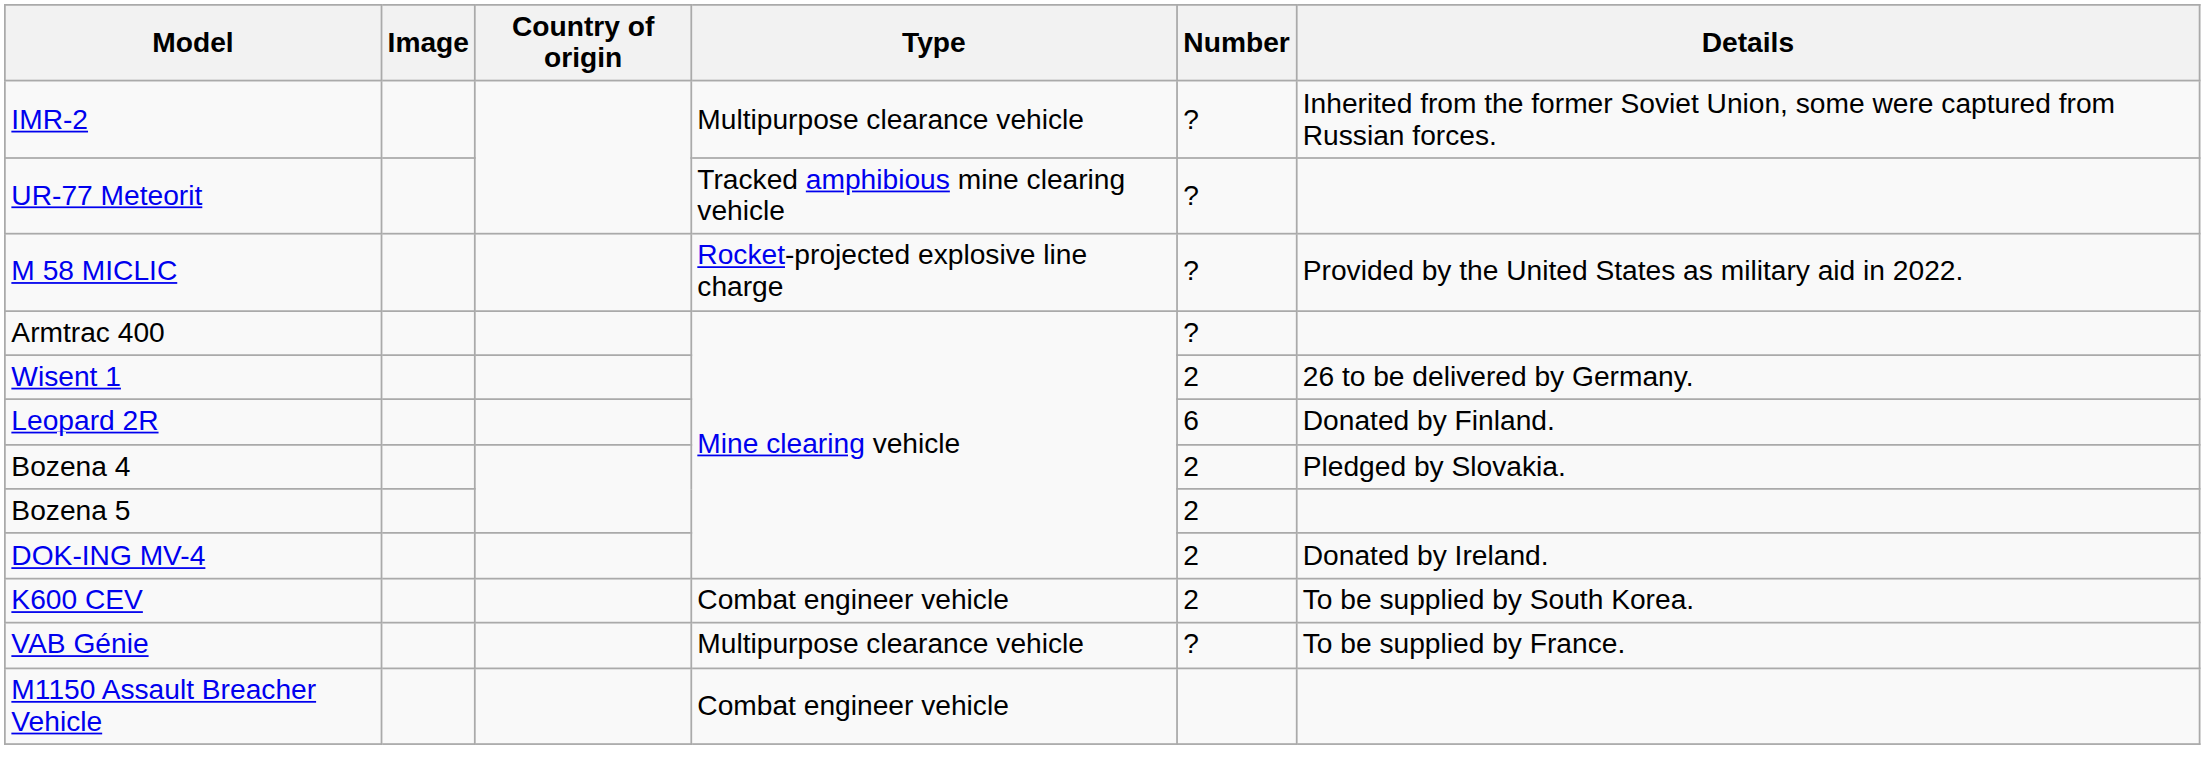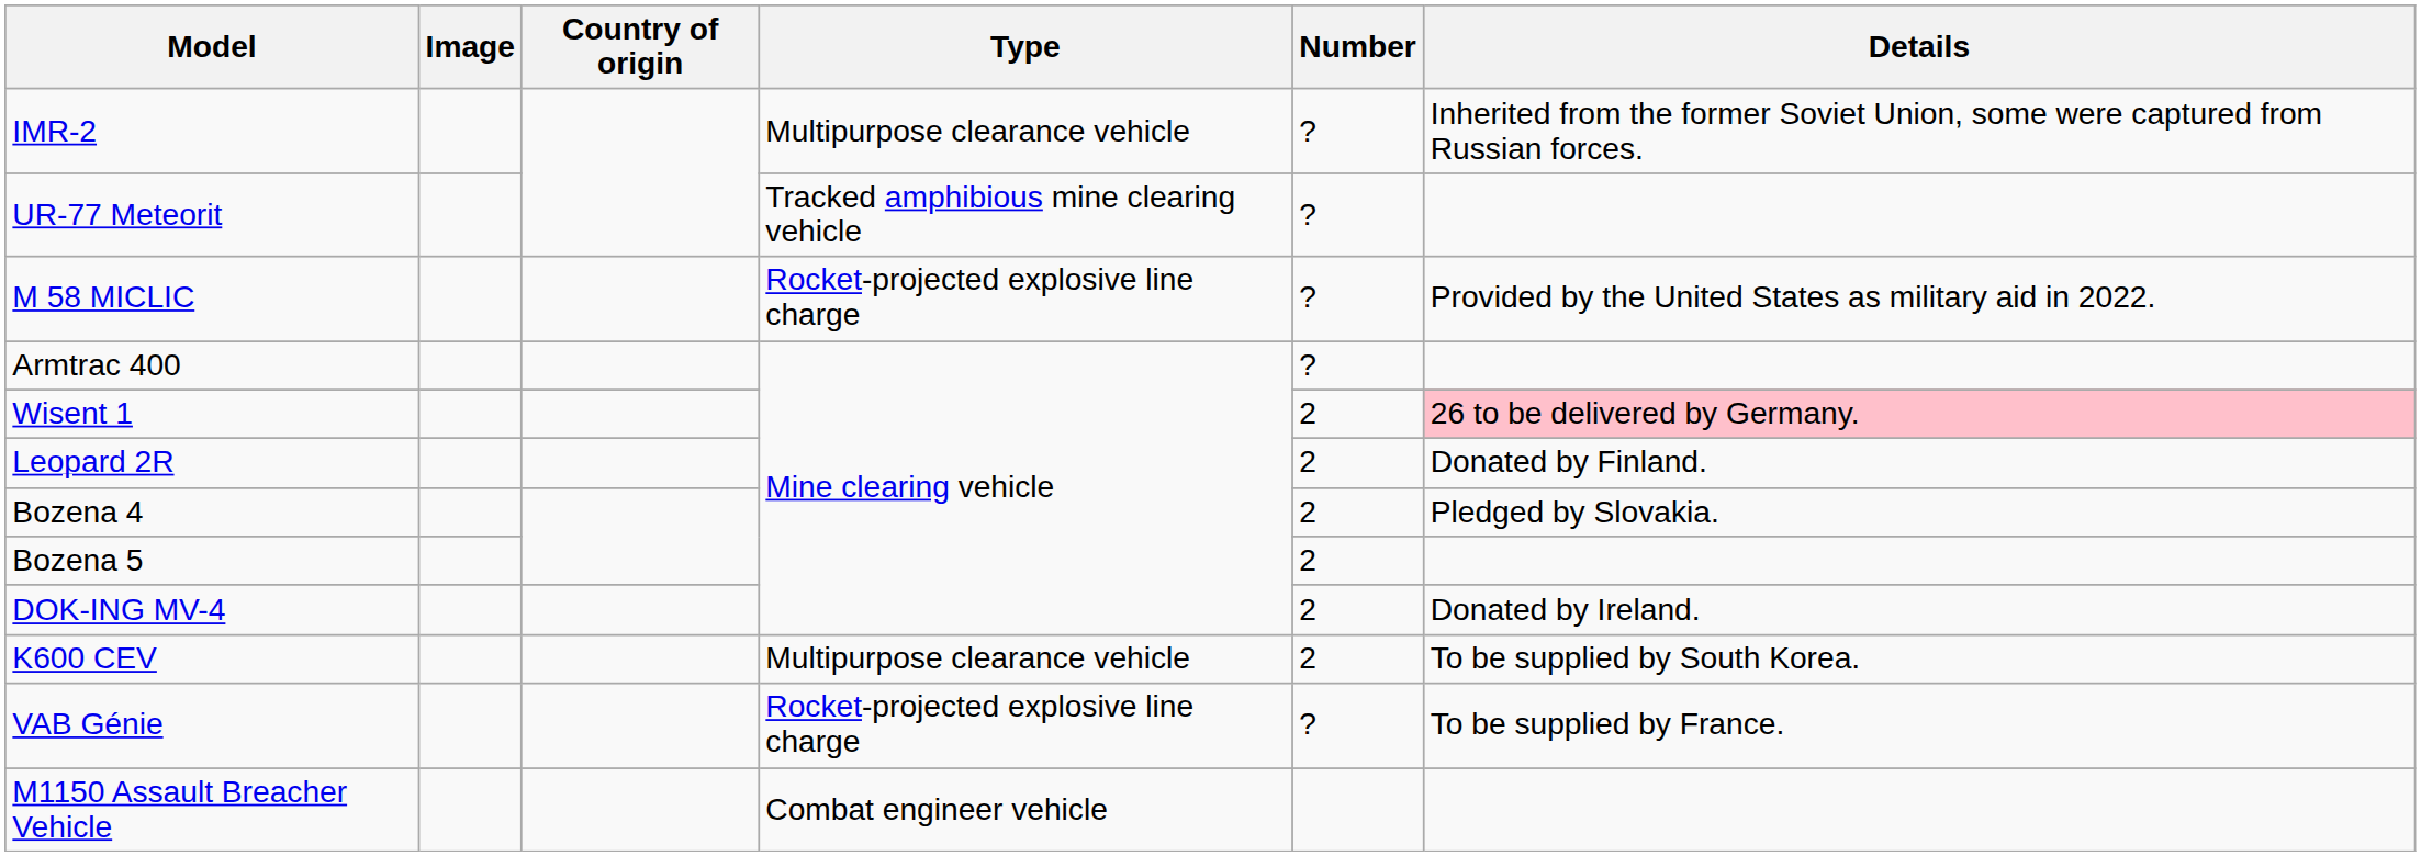Wisent 1 | Details: no background -> pink background
Leopard 2R | Number: 6 -> 2
K600 CEV | Type: Combat engineer vehicle -> Multipurpose clearance vehicle
VAB Génie | Type: Multipurpose clearance vehicle -> Rocket-projected explosive line charge
